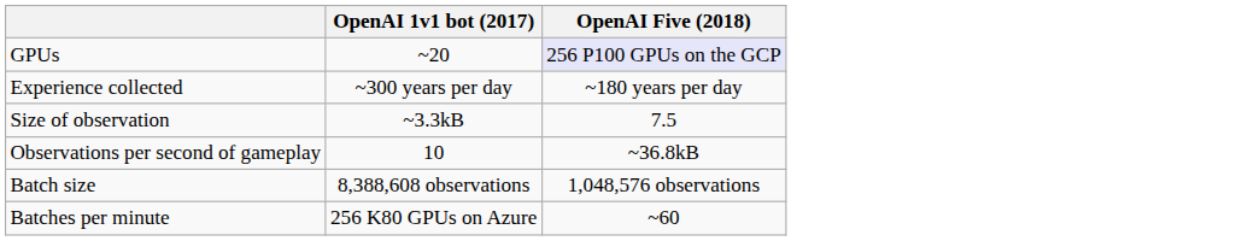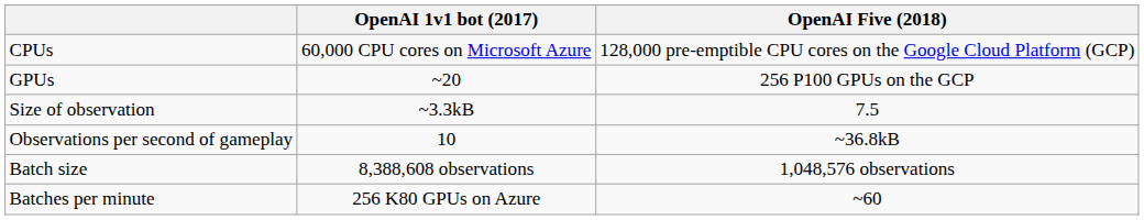+ row: CPUs | 60,000 CPU cores on Microsoft Azure | 128,000 pre-emptible CPU cores on the Google Cloud Platform (GCP)
GPUs | OpenAI Five (2018): lavender background -> no background
- row: Experience collected | ~300 years per day | ~180 years per day
